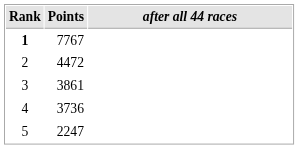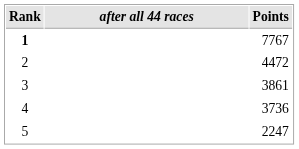columns swapped: after all 44 races <-> Points
